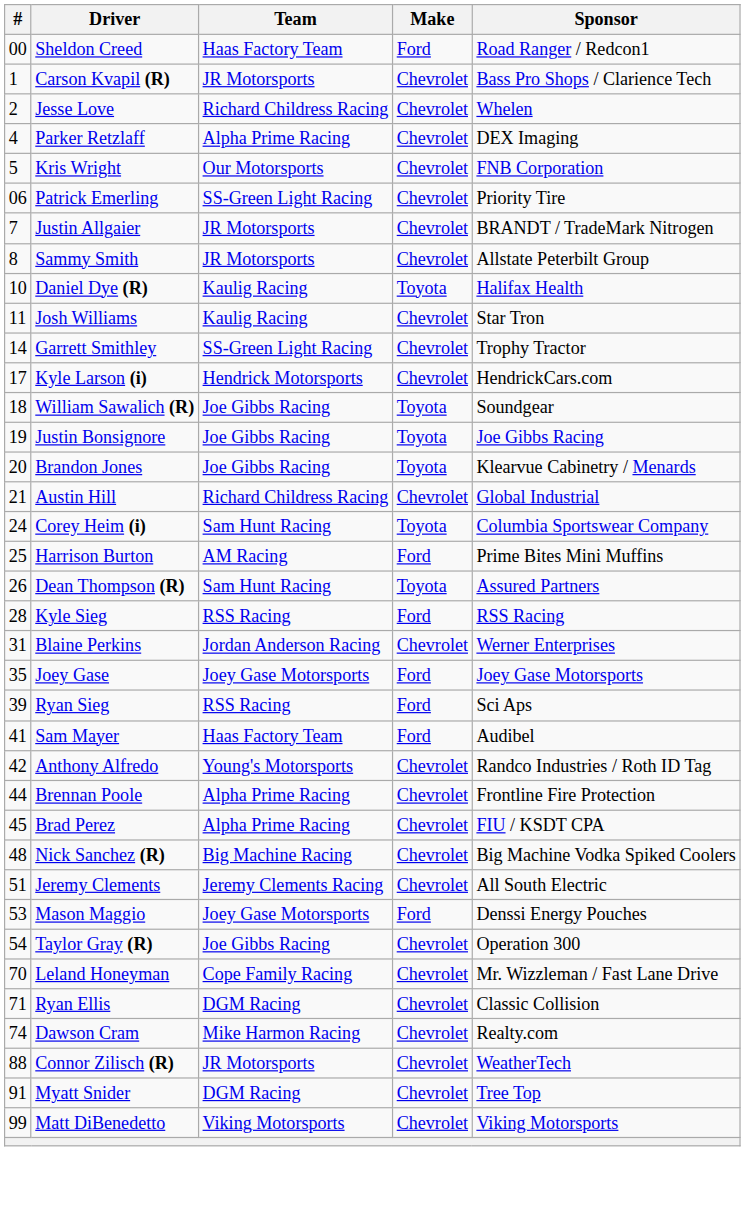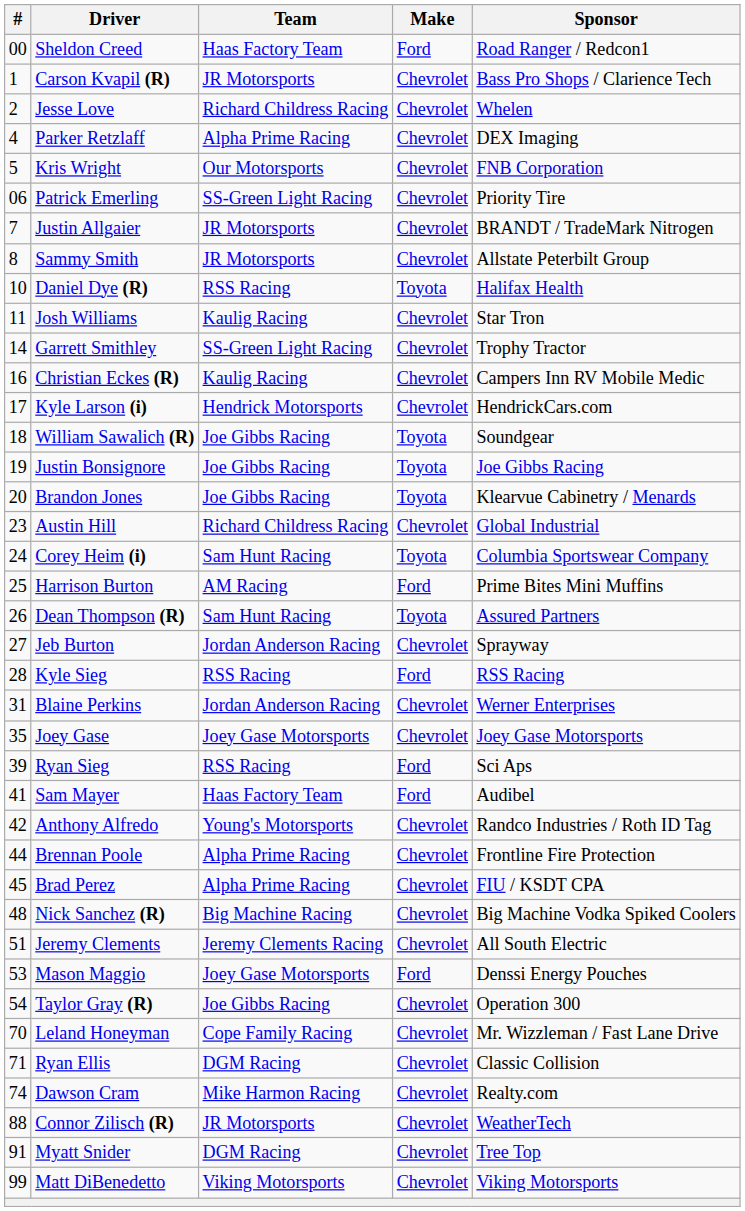Daniel Dye (R) | Team: Kaulig Racing -> RSS Racing
+ row: 16 | Christian Eckes (R) | Kaulig Racing | Chevrolet | Campers Inn RV Mobile Medic
Austin Hill | #: 21 -> 23
+ row: 27 | Jeb Burton | Jordan Anderson Racing | Chevrolet | Sprayway
Joey Gase | Make: Ford -> Chevrolet
